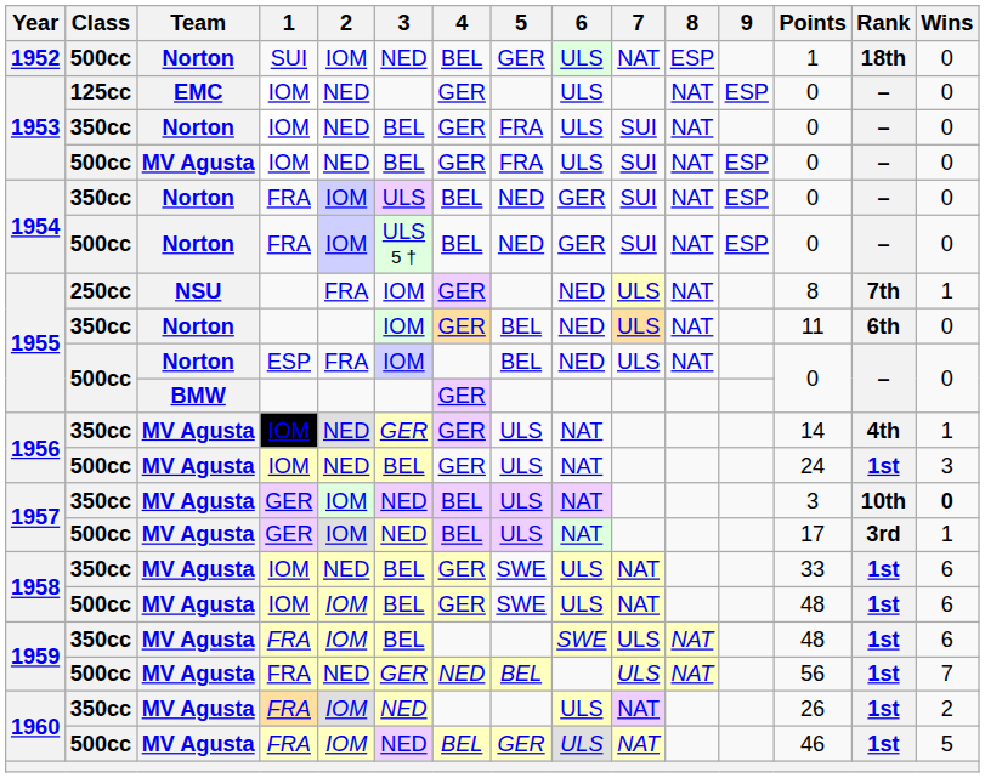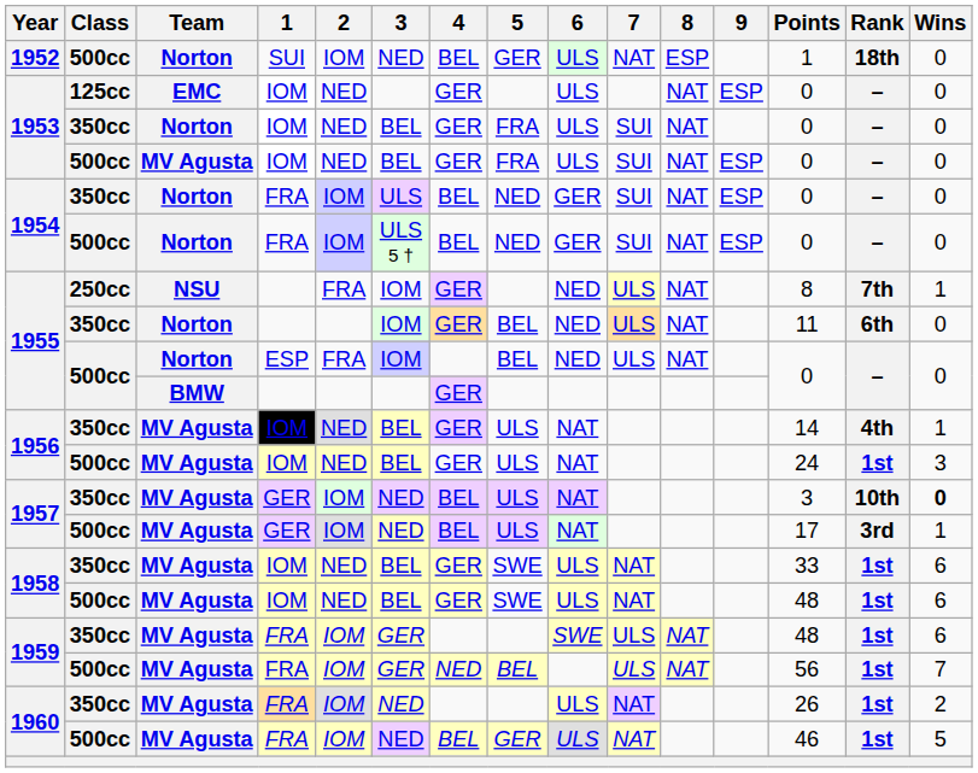1956 / 350cc | 3: GER -> BEL
1958 / 500cc | 2: IOM -> NED
1959 / 350cc | 3: BEL -> GER
1959 / 500cc | 2: NED -> IOM
